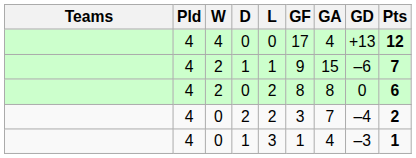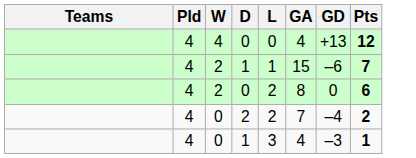- column: GF | 17 | 9 | 8 | 3 | 1
